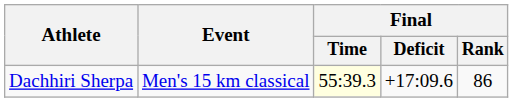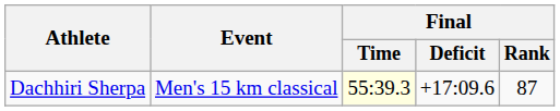Dachhiri Sherpa | Final / Rank: 86 -> 87
